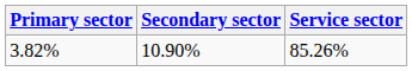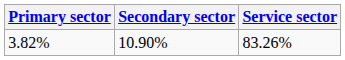3.82% | Service sector: 85.26% -> 83.26%
